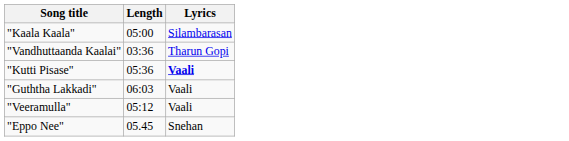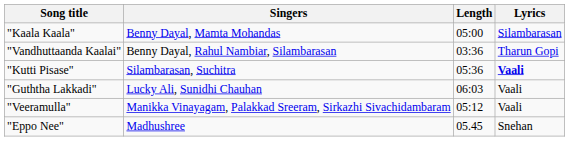+ column: Singers | Benny Dayal, Mamta Mohandas | Benny Dayal, Rahul Nambiar, Silambarasan | Silambarasan, Suchitra | Lucky Ali, Sunidhi Chauhan | Manikka Vinayagam, Palakkad Sreeram, Sirkazhi Sivachidambaram | Madhushree
